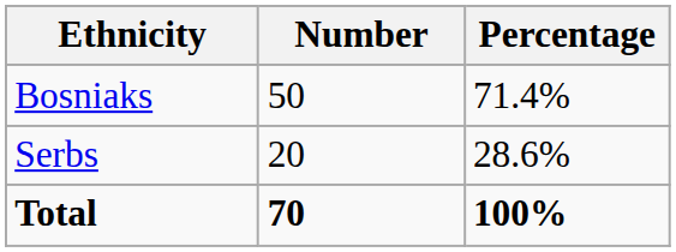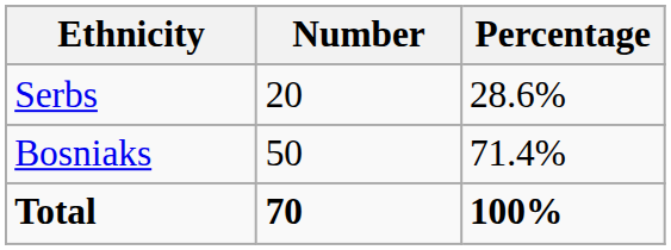rows swapped: Bosniaks <-> Serbs
